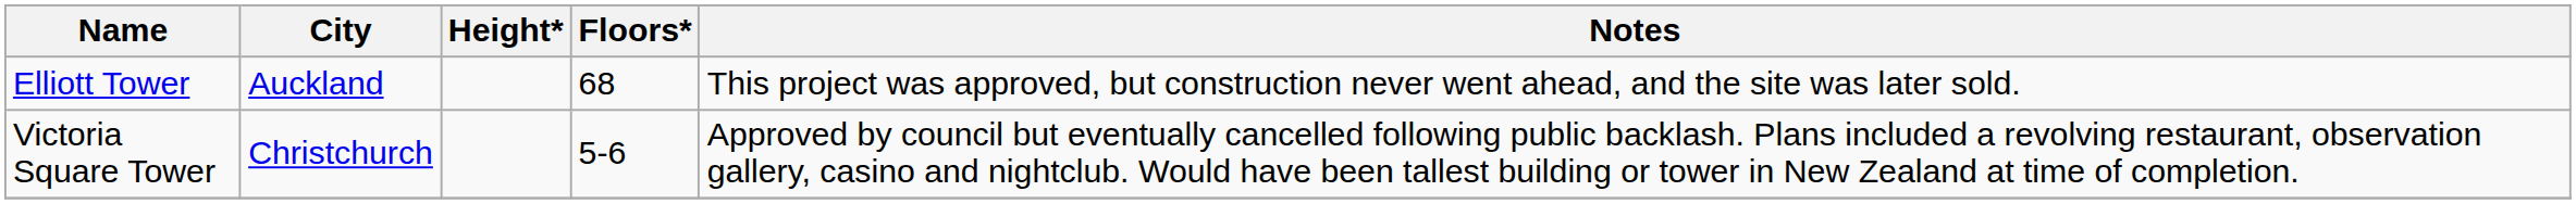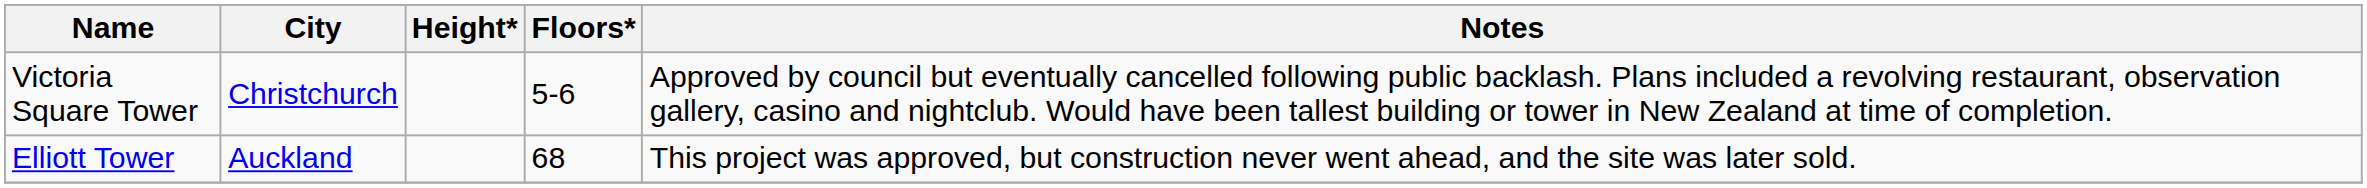rows swapped: Victoria Square Tower <-> Elliott Tower
